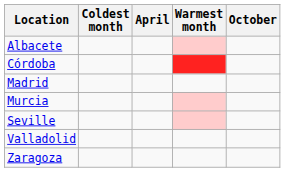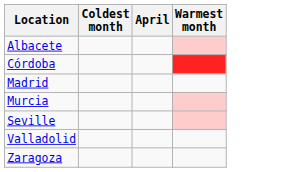- column: October
